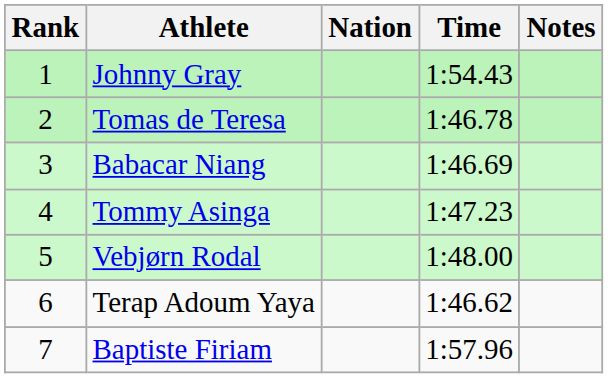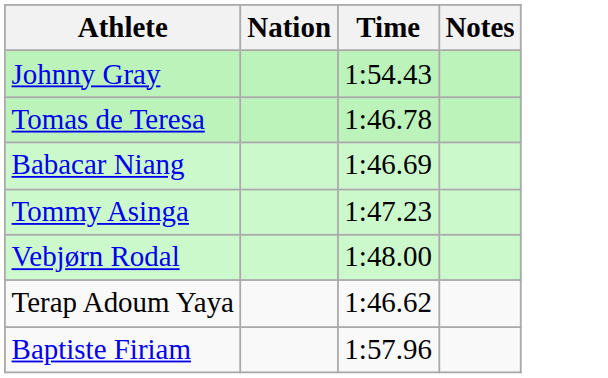- column: Rank | 1 | 2 | 3 | 4 | 5 | 6 | 7
